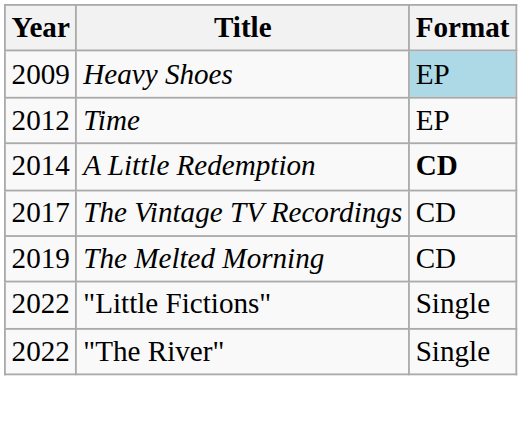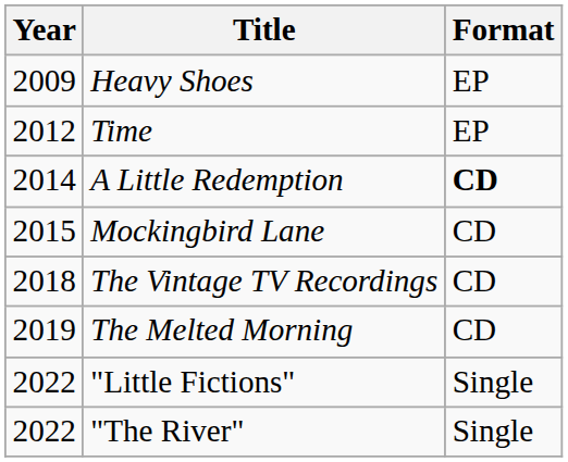Heavy Shoes | Format: lightblue background -> no background
+ row: 2015 | Mockingbird Lane | CD
The Vintage TV Recordings | Year: 2017 -> 2018
